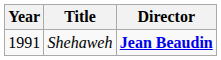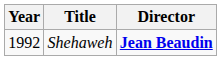Shehaweh | Year: 1991 -> 1992
